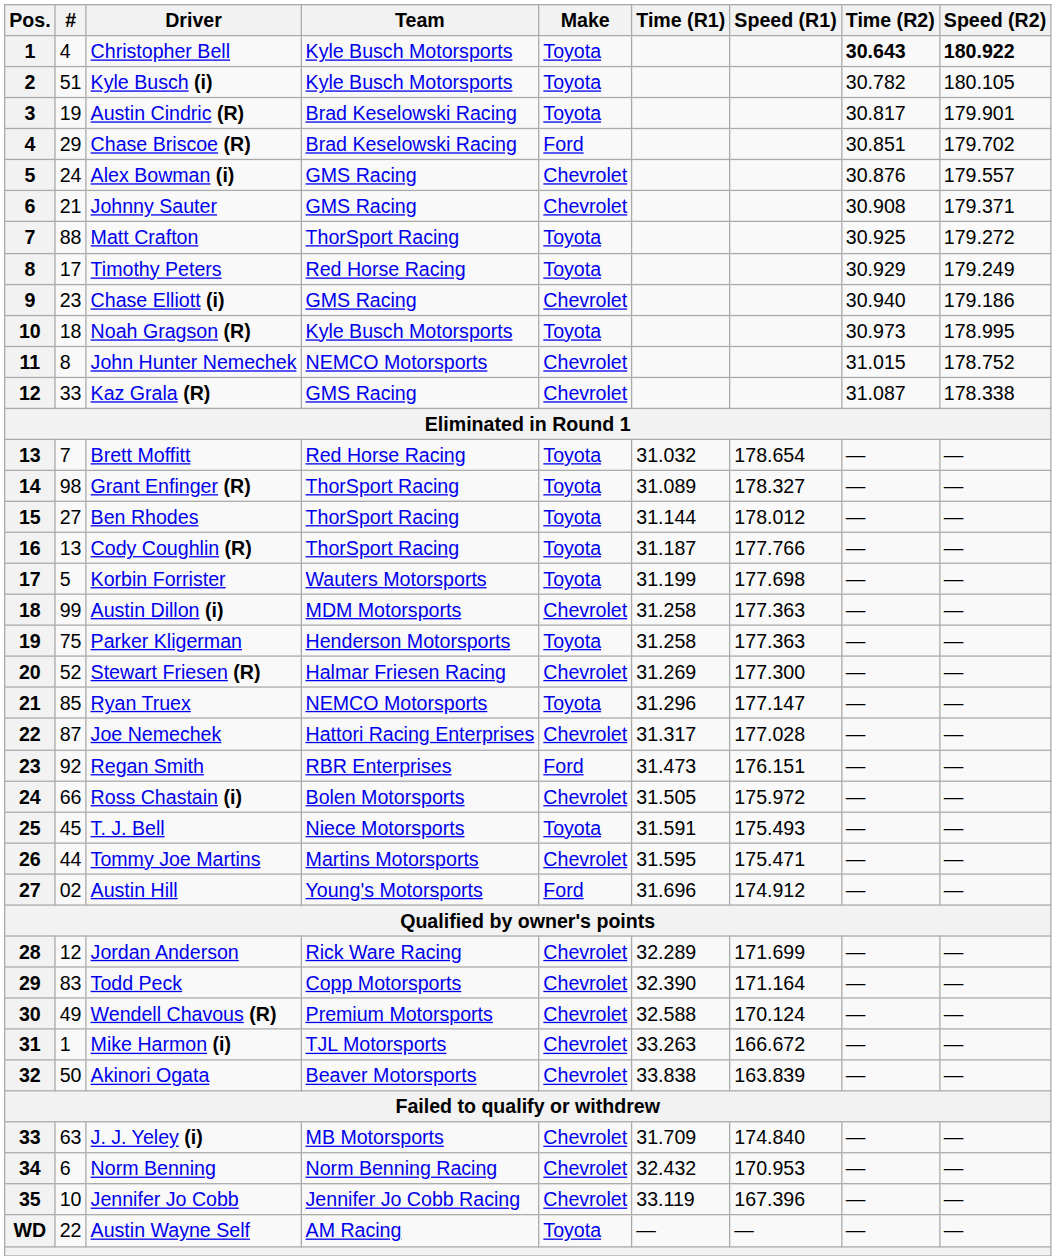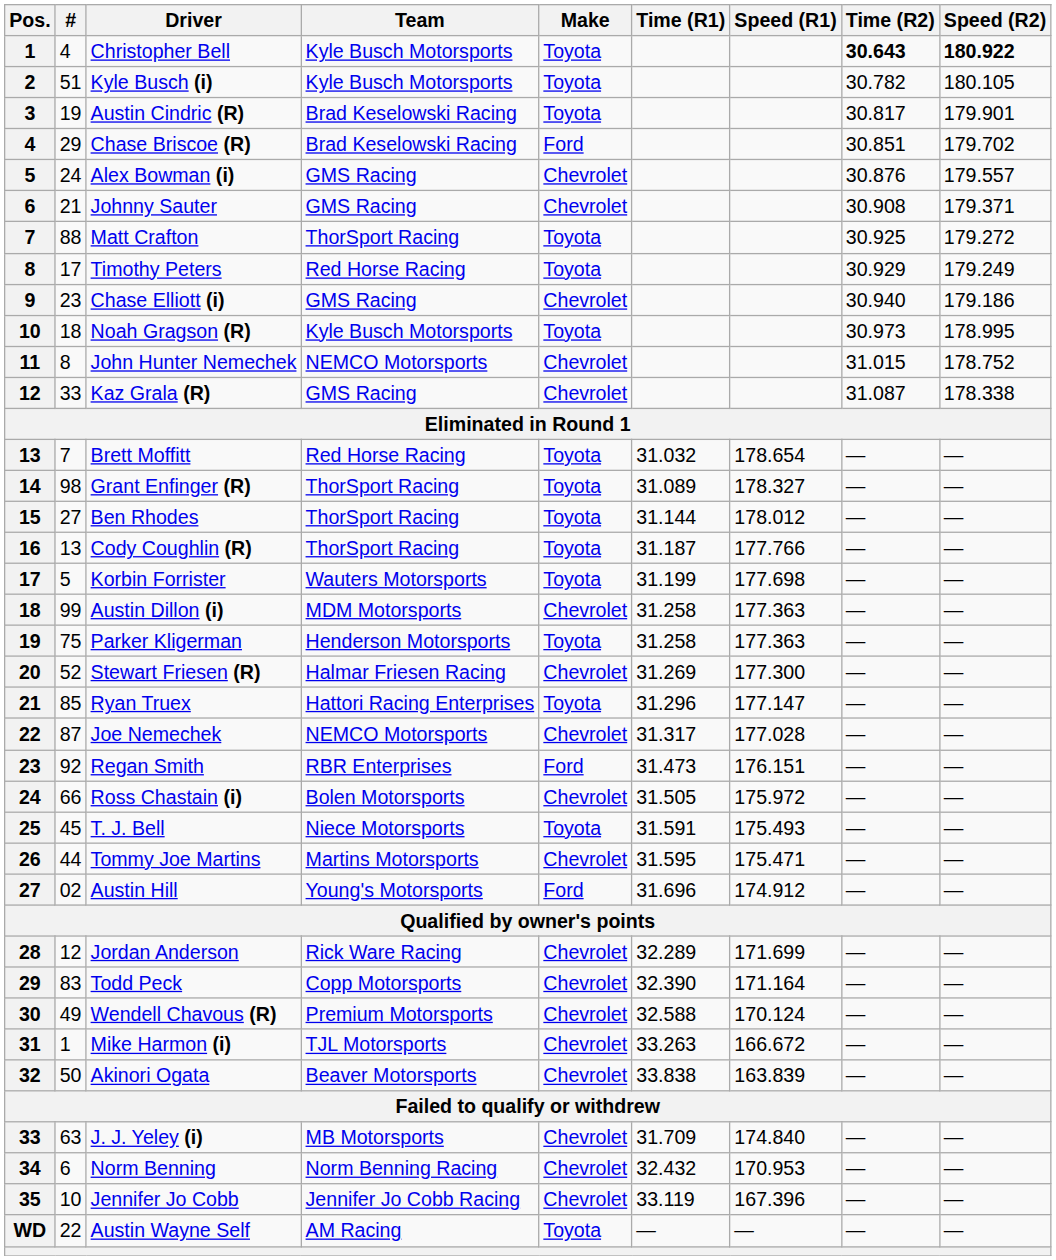Ryan Truex | Team: NEMCO Motorsports -> Hattori Racing Enterprises
Joe Nemechek | Team: Hattori Racing Enterprises -> NEMCO Motorsports
